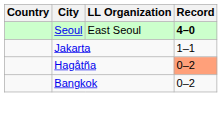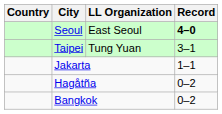+ row: Taipei | Tung Yuan | 3–1
Hagåtña | Record: lightsalmon background -> no background
